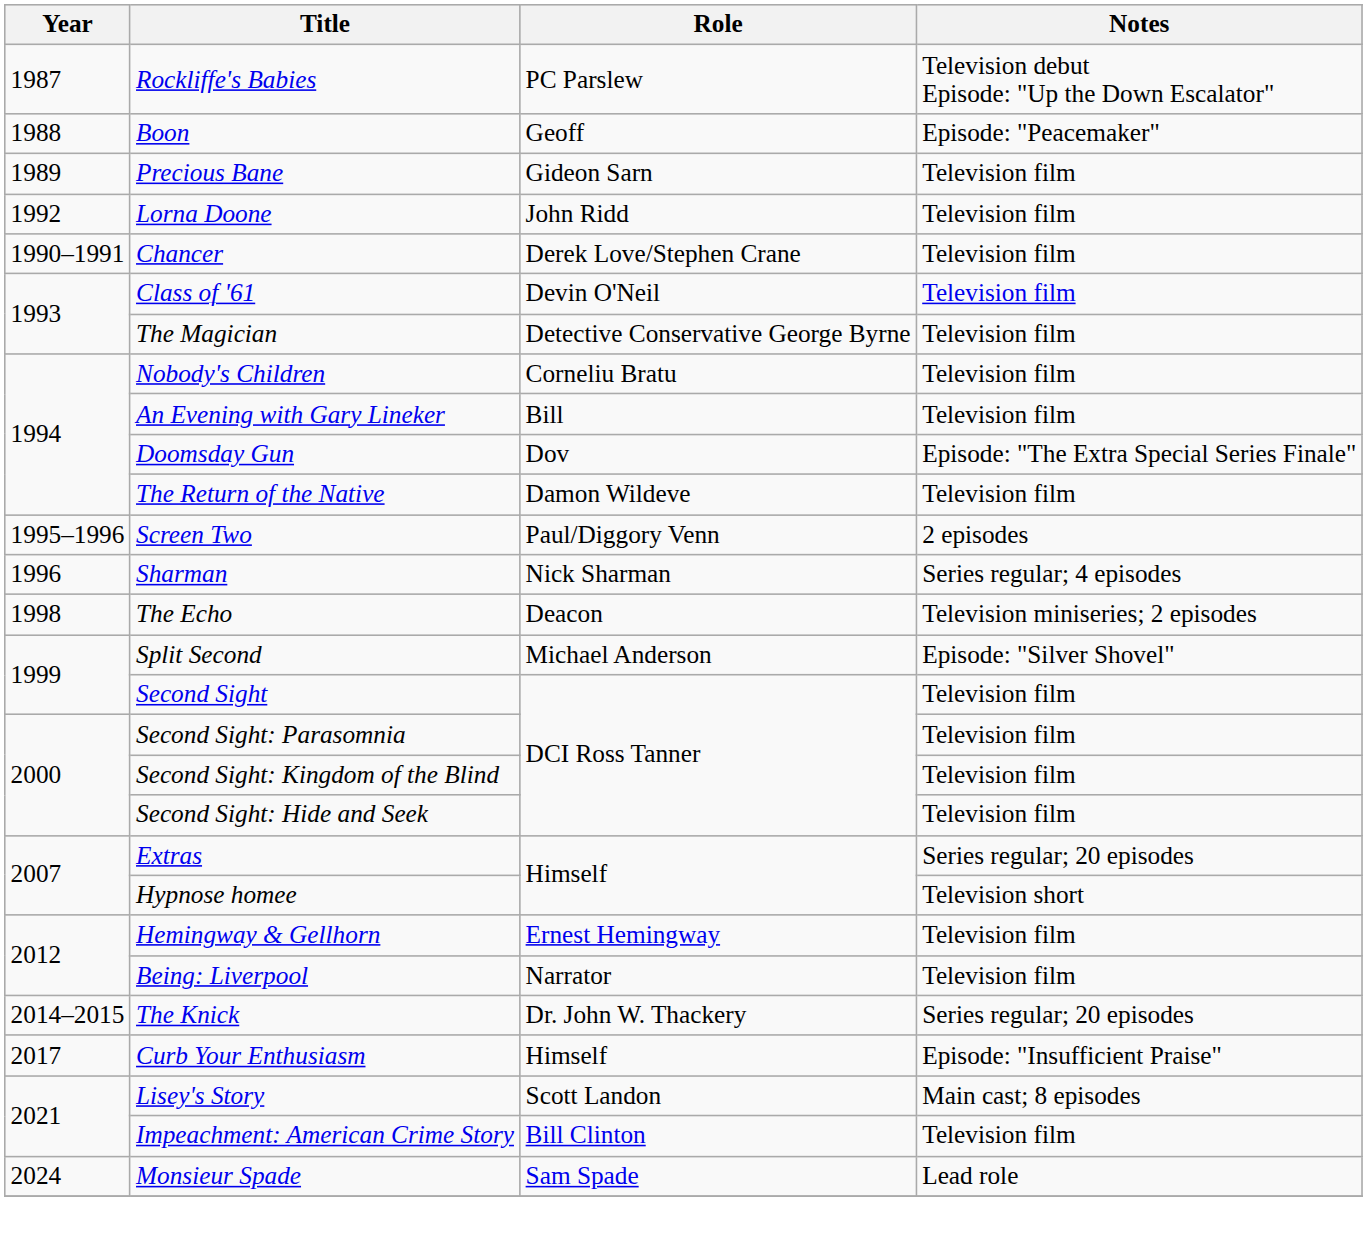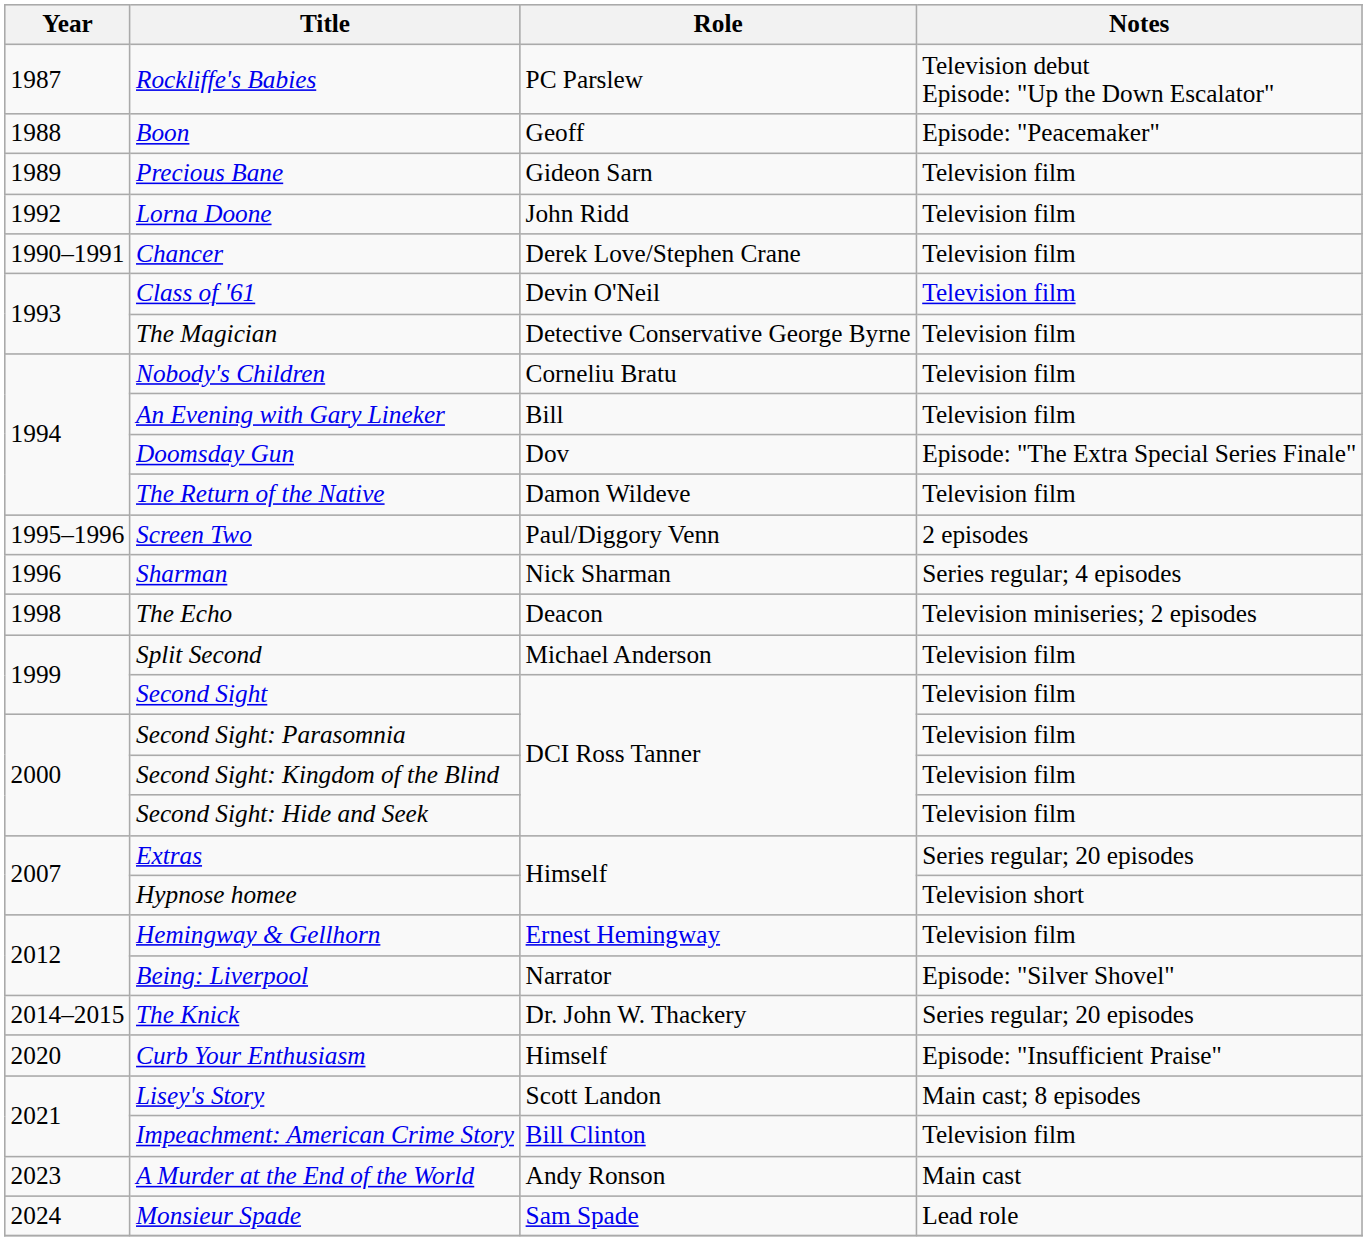Split Second | Notes: Episode: "Silver Shovel" -> Television film
Being: Liverpool | Notes: Television film -> Episode: "Silver Shovel"
Curb Your Enthusiasm | Year: 2017 -> 2020
+ row: 2023 | A Murder at the End of the World | Andy Ronson | Main cast
